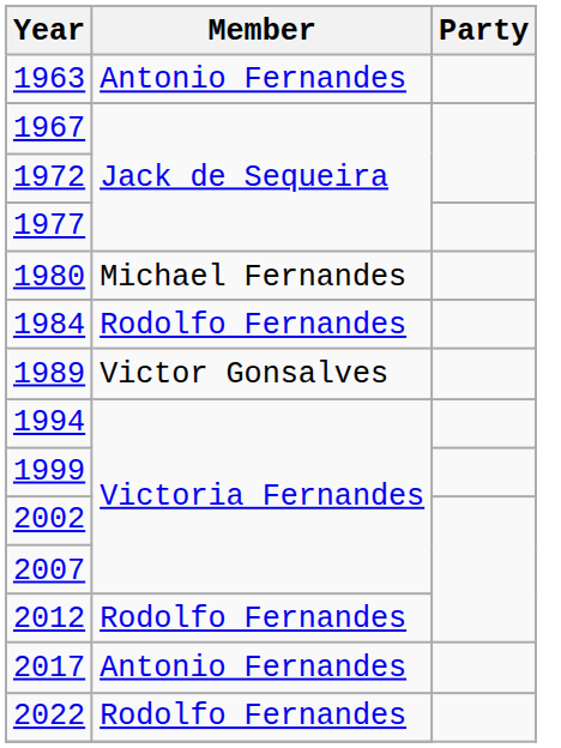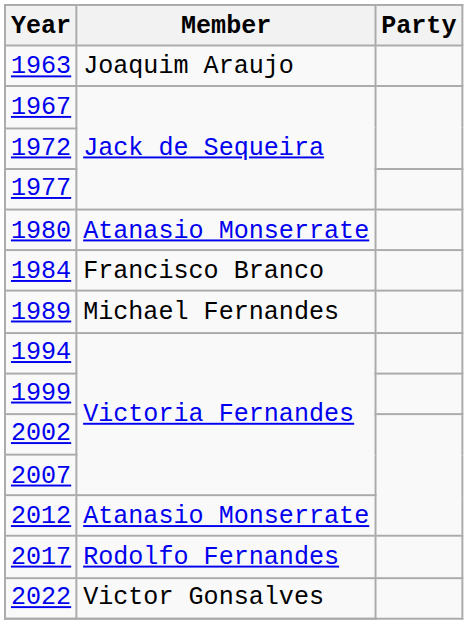1963 | Member: Antonio Fernandes -> Joaquim Araujo
1980 | Member: Michael Fernandes -> Atanasio Monserrate
1984 | Member: Rodolfo Fernandes -> Francisco Branco
1989 | Member: Victor Gonsalves -> Michael Fernandes
2012 | Member: Rodolfo Fernandes -> Atanasio Monserrate
2017 | Member: Antonio Fernandes -> Rodolfo Fernandes
2022 | Member: Rodolfo Fernandes -> Victor Gonsalves
